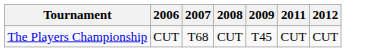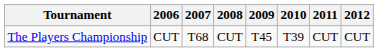+ column: 2010 | T39
